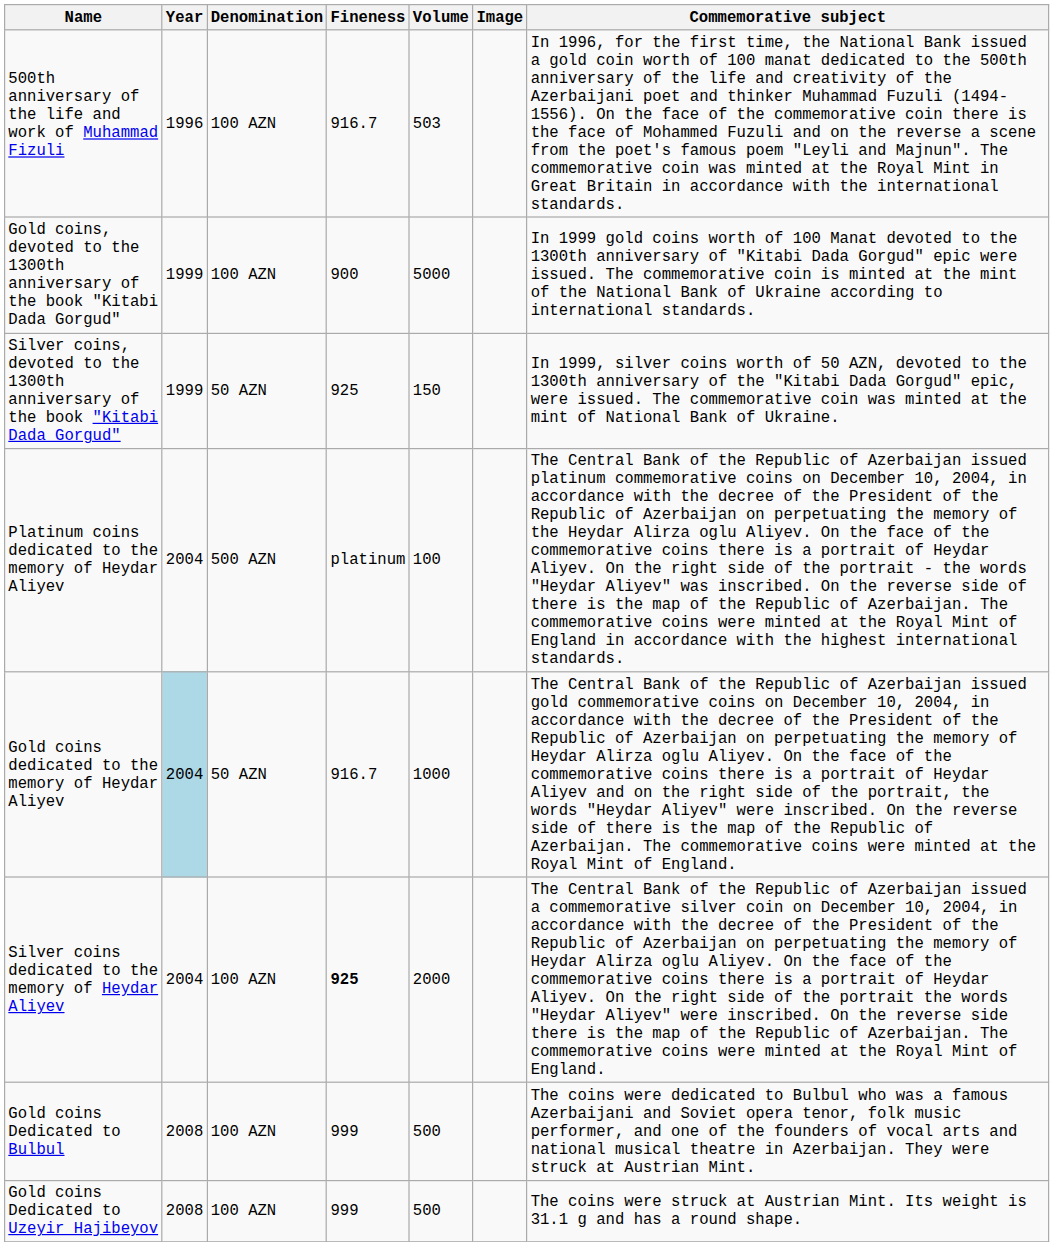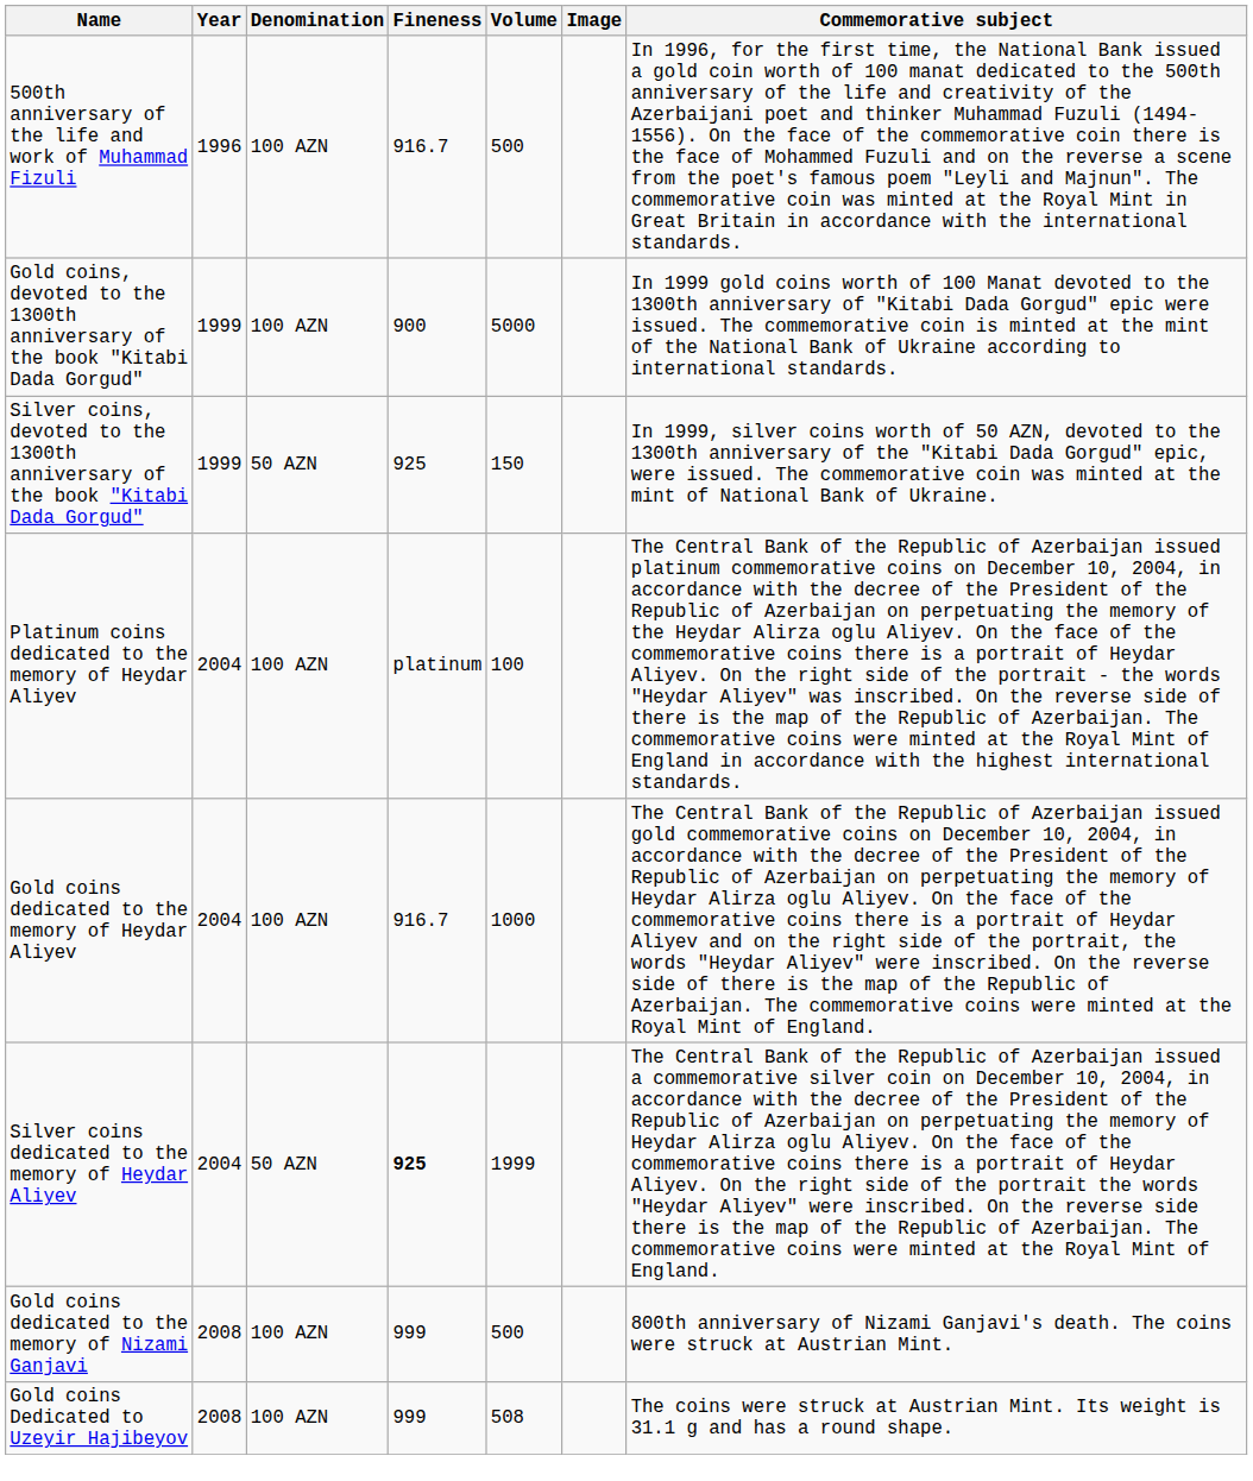500th anniversary of the life and work of Muhammad Fizuli | Volume: 503 -> 500
Platinum coins dedicated to the memory of Heydar Aliyev | Denomination: 500 AZN -> 100 AZN
Gold coins dedicated to the memory of Heydar Aliyev | Year: lightblue background -> no background
Gold coins dedicated to the memory of Heydar Aliyev | Denomination: 50 AZN -> 100 AZN
Silver coins dedicated to the memory of Heydar Aliyev | Denomination: 100 AZN -> 50 AZN
Silver coins dedicated to the memory of Heydar Aliyev | Volume: 2000 -> 1999
+ row: Gold coins dedicated to the memory of Nizami Ganjavi | 2008 | 100 AZN | 999 | 500 | 800th anniversary of Nizami Ganjavi's death. The coins were struck at Austrian Mint.
- row: Gold coins Dedicated to Bulbul | 2008 | 100 AZN | 999 | 500 | The coins were dedicated to Bulbul who was a famous Azerbaijani and Soviet opera tenor, folk music performer, and one of the founders of vocal arts and national musical theatre in Azerbaijan. They were struck at Austrian Mint.
Gold coins Dedicated to Uzeyir Hajibeyov | Volume: 500 -> 508
